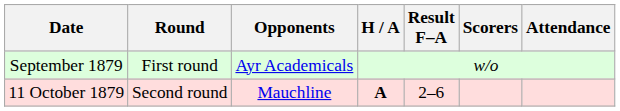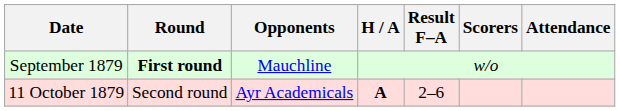September 1879 | Round: normal -> bold
September 1879 | Opponents: Ayr Academicals -> Mauchline
11 October 1879 | Opponents: Mauchline -> Ayr Academicals
